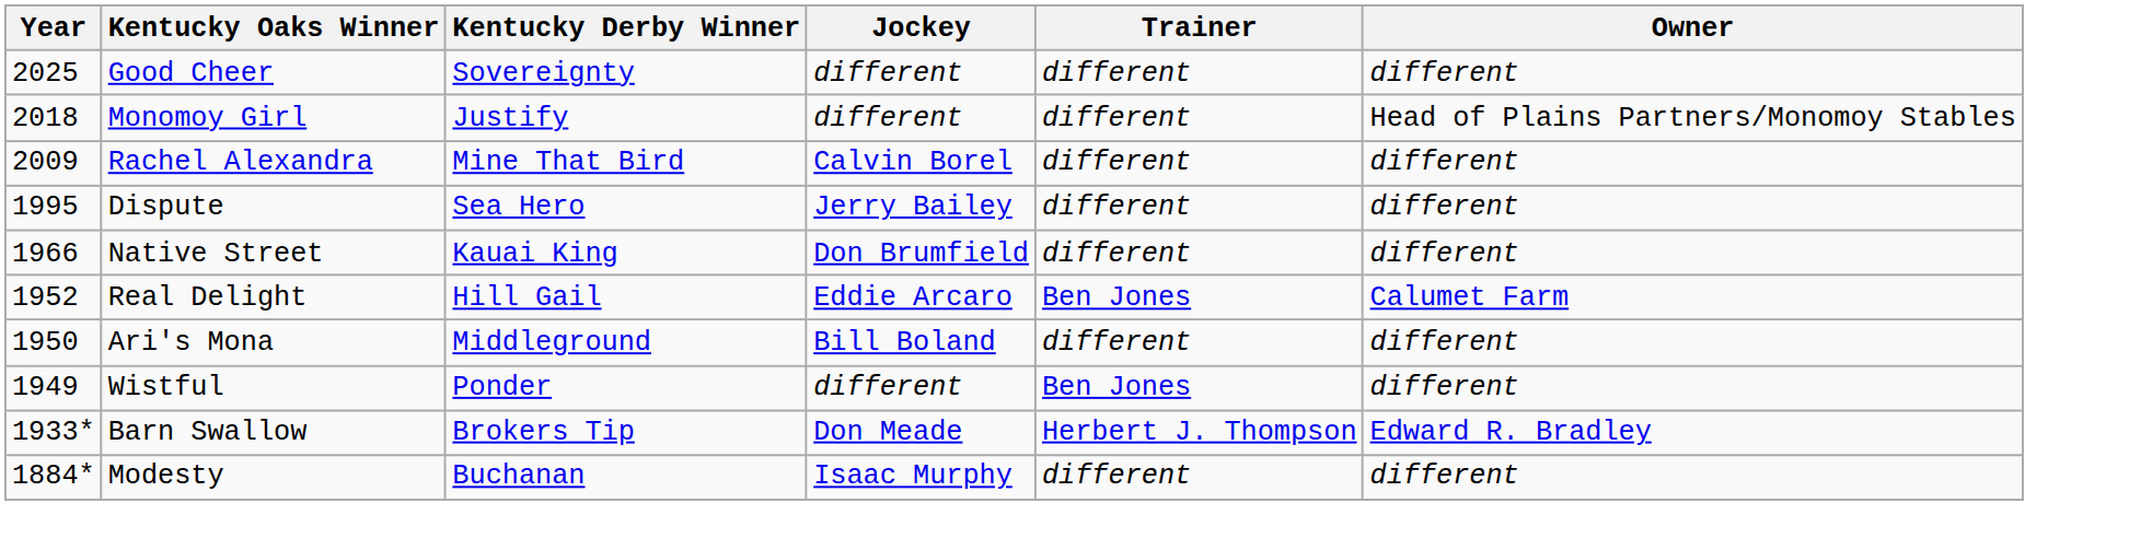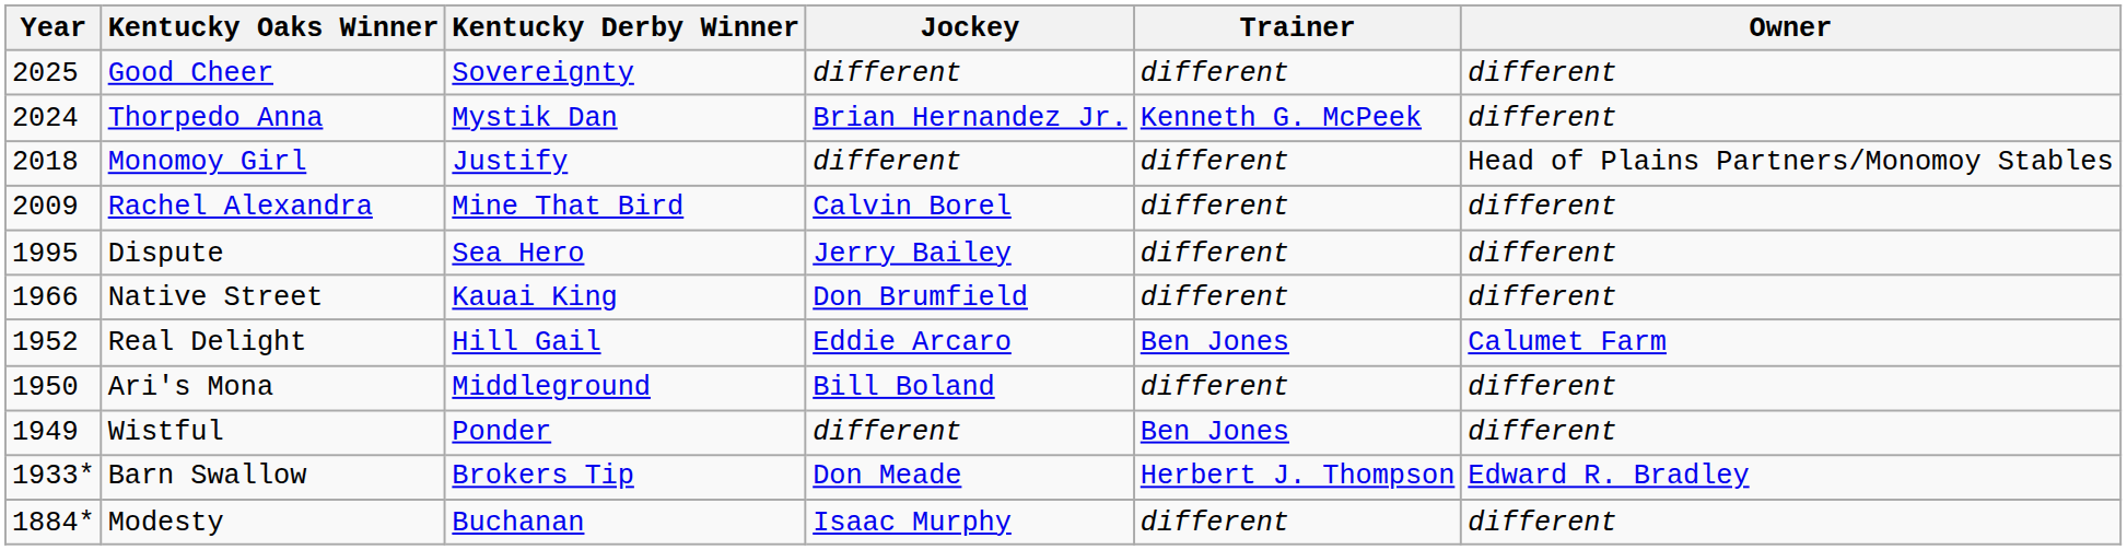+ row: 2024 | Thorpedo Anna | Mystik Dan | Brian Hernandez Jr. | Kenneth G. McPeek | different
